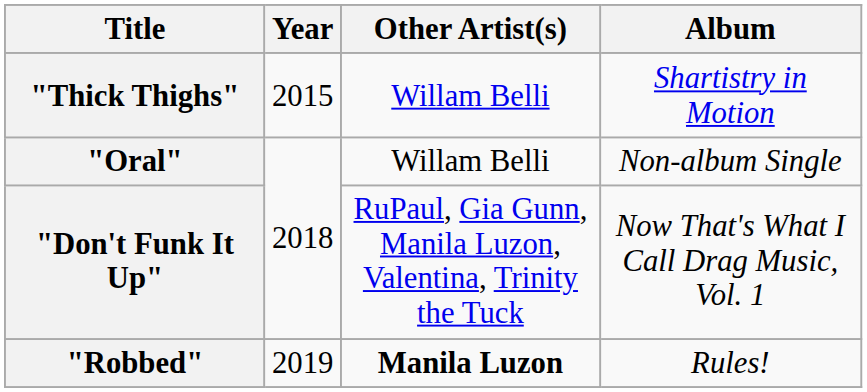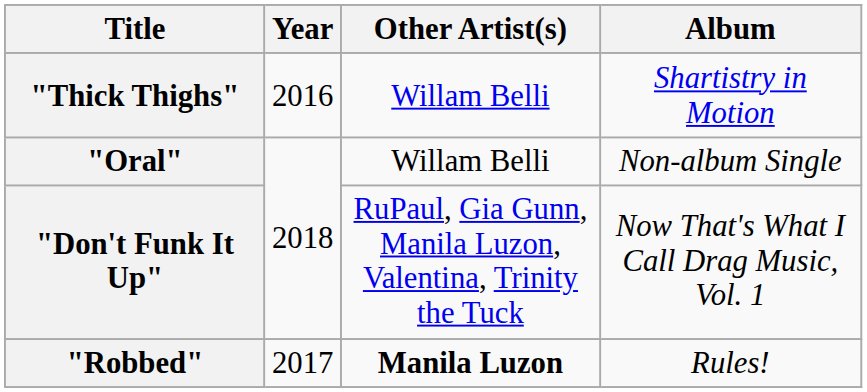"Thick Thighs" | Year: 2015 -> 2016
"Robbed" | Year: 2019 -> 2017
